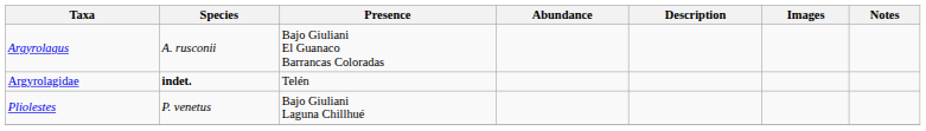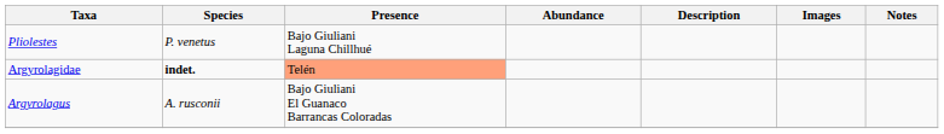rows swapped: Argyrolagus <-> Pliolestes
Argyrolagidae | Presence: no background -> lightsalmon background
